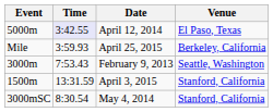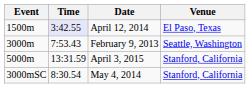April 12, 2014 | Event: 5000m -> 1500m
- row: Mile | 3:59.93 | April 25, 2015 | Berkeley, California
April 3, 2015 | Event: 1500m -> 5000m
